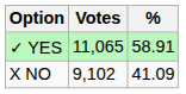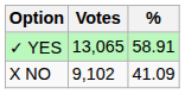✓ YES | Votes: 11,065 -> 13,065
